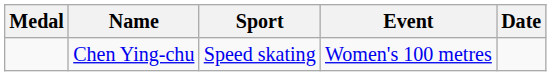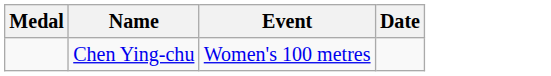- column: Sport | Speed skating
